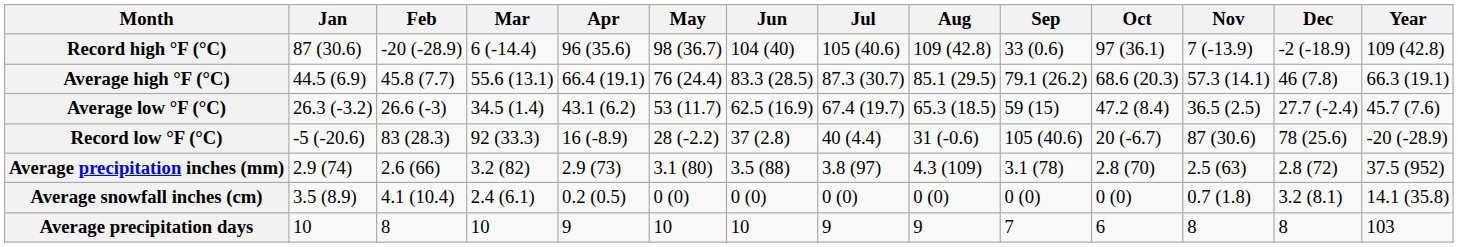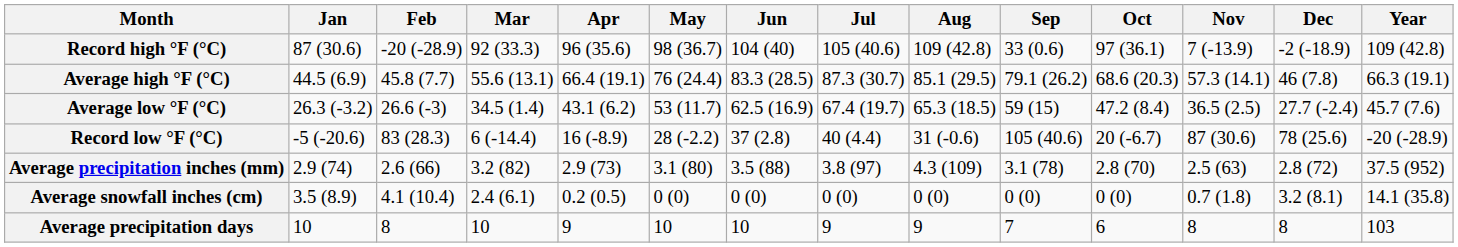Record high °F (°C) | Mar: 6 (-14.4) -> 92 (33.3)
Record low °F (°C) | Mar: 92 (33.3) -> 6 (-14.4)
